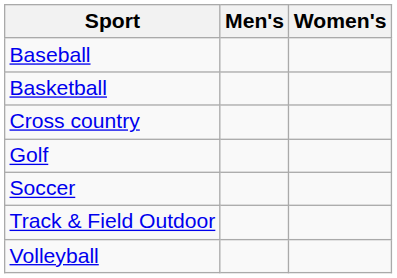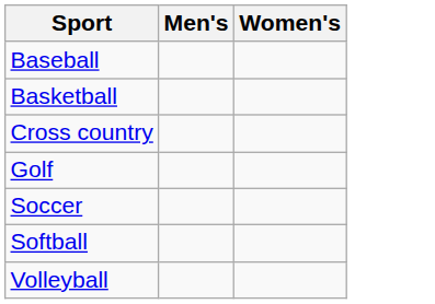+ row: Softball
- row: Track & Field Outdoor
